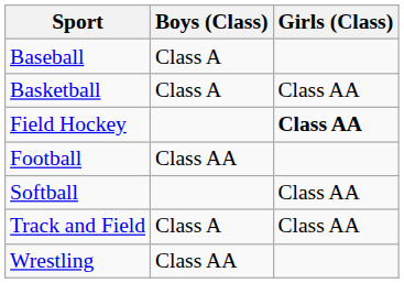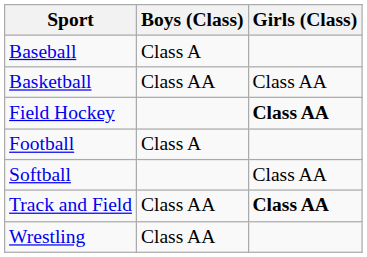Basketball | Boys (Class): Class A -> Class AA
Football | Boys (Class): Class AA -> Class A
Track and Field | Boys (Class): Class A -> Class AA
Track and Field | Girls (Class): normal -> bold
